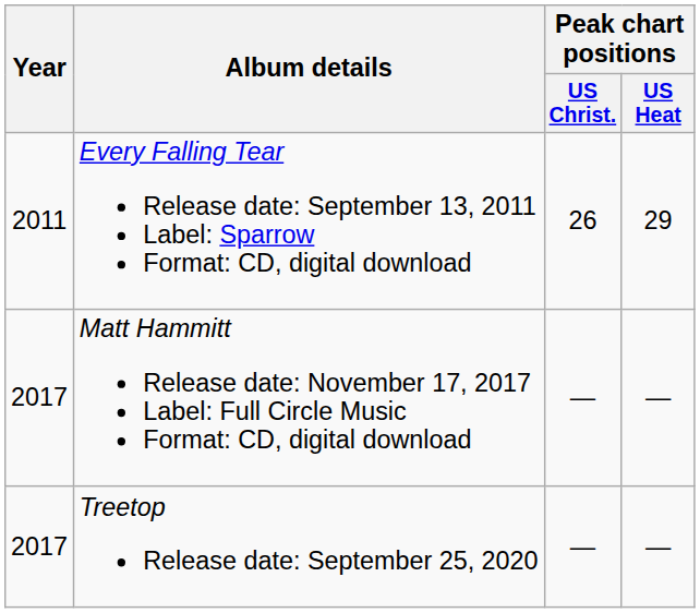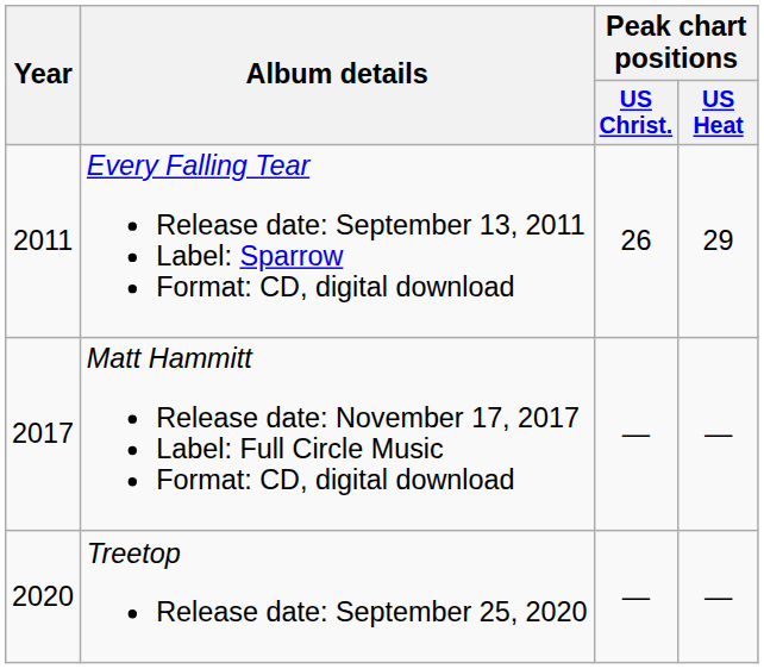Treetop Release date: September 25, 2020 | Year: 2017 -> 2020
